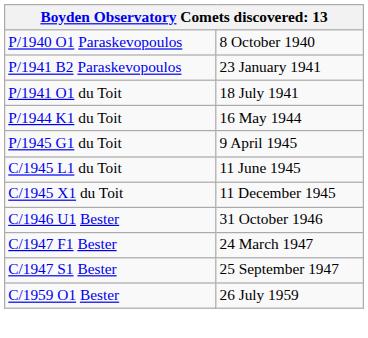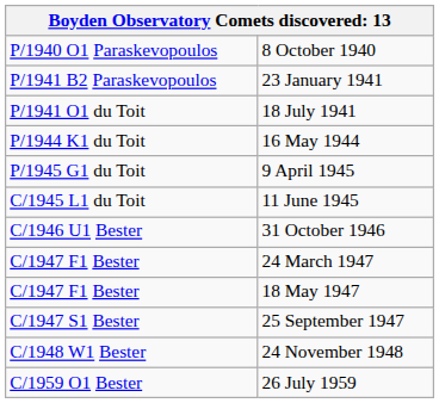- row: C/1945 X1 du Toit | 11 December 1945
+ row: C/1947 F1 Bester | 18 May 1947
+ row: C/1948 W1 Bester | 24 November 1948
